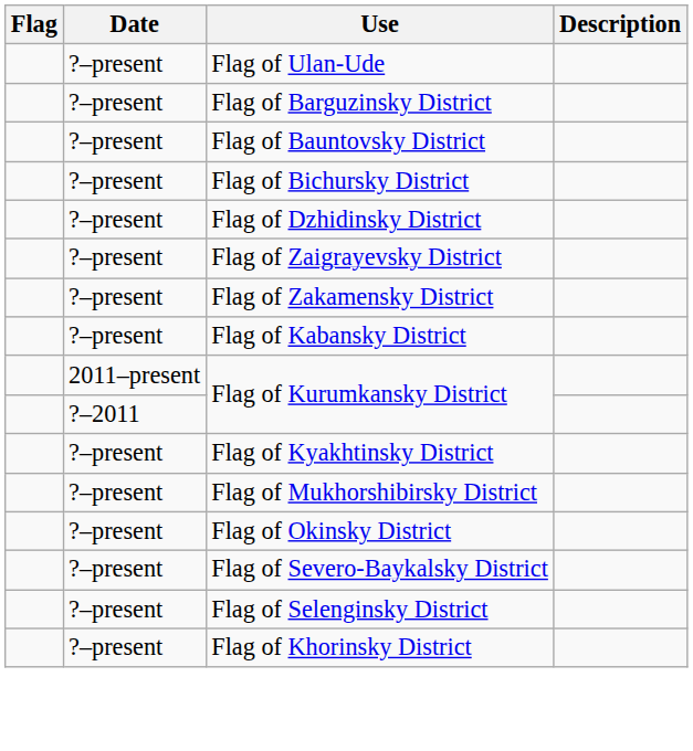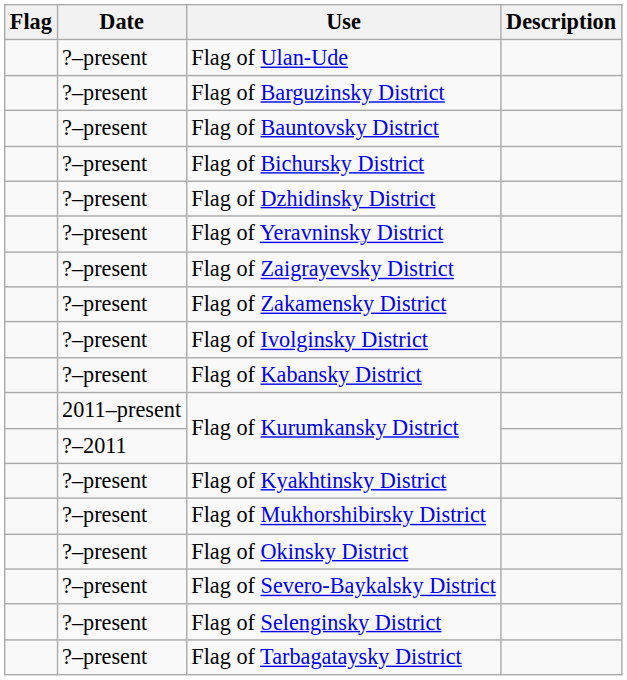+ row: ?–present | Flag of Yeravninsky District
+ row: ?–present | Flag of Ivolginsky District
+ row: ?–present | Flag of Tarbagataysky District
- row: ?–present | Flag of Khorinsky District
